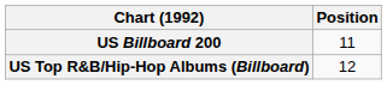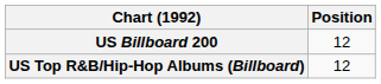US Billboard 200 | Position: 11 -> 12
